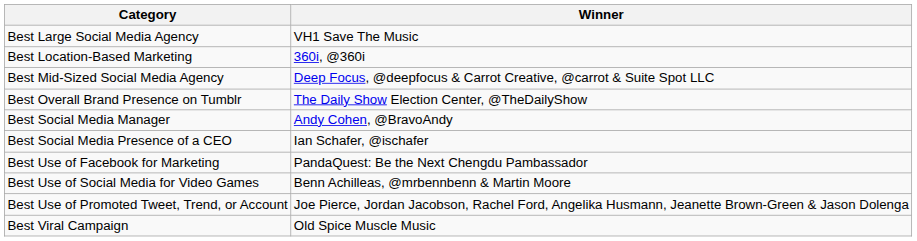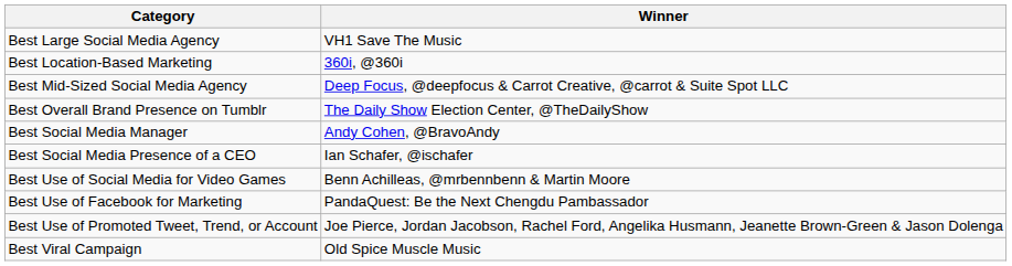rows swapped: Best Use of Social Media for Video Games <-> Best Use of Facebook for Marketing
